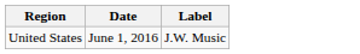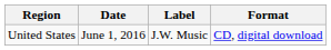+ column: Format | CD, digital download
